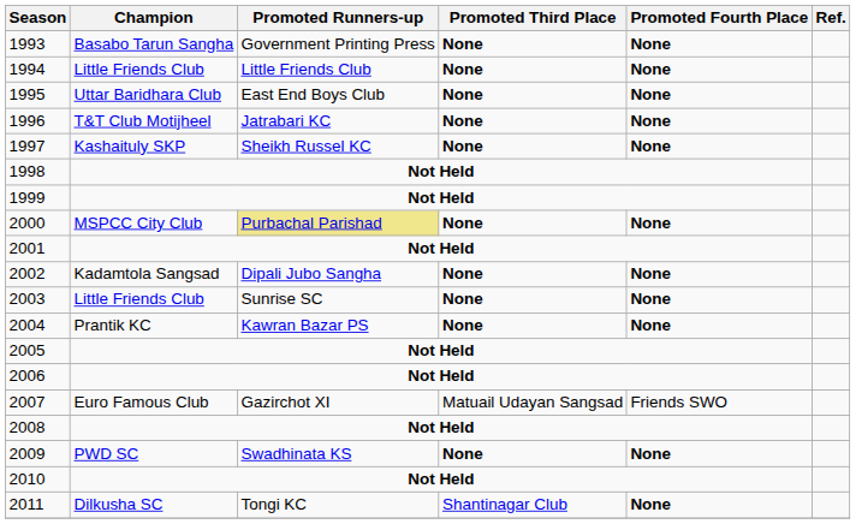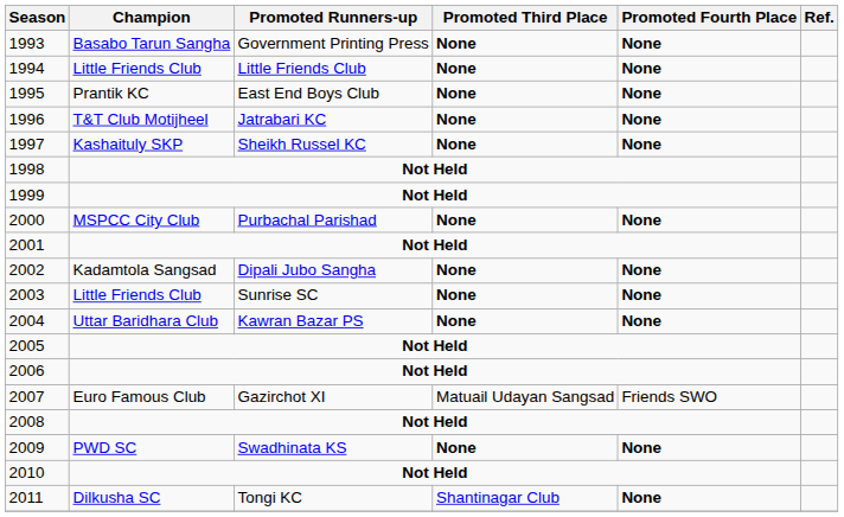1995 | Champion: Uttar Baridhara Club -> Prantik KC
2000 | Promoted Runners-up: khaki background -> no background
2004 | Champion: Prantik KC -> Uttar Baridhara Club
